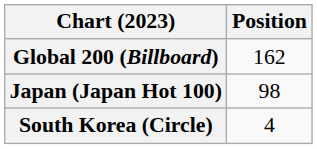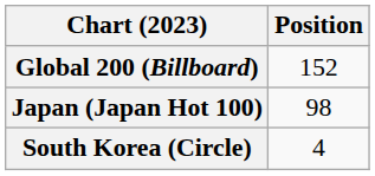Global 200 (Billboard) | Position: 162 -> 152
